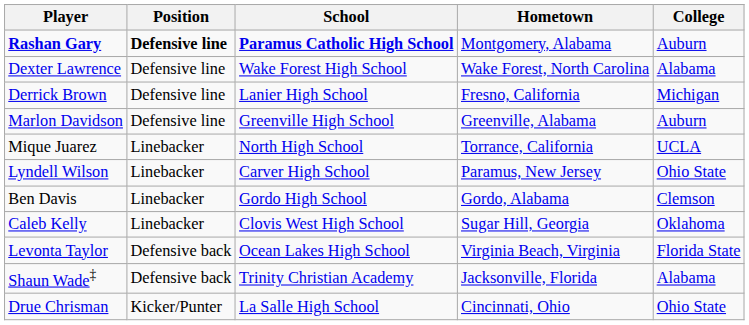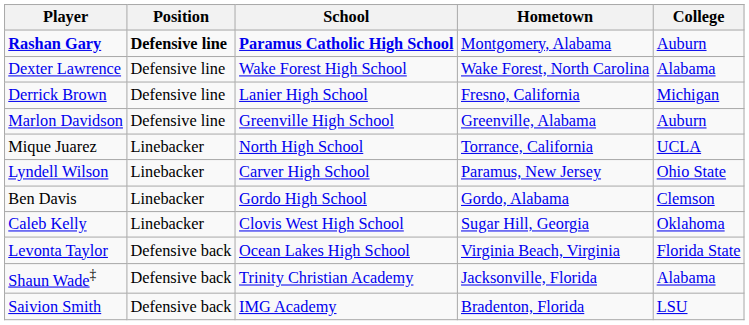+ row: Saivion Smith | Defensive back | IMG Academy | Bradenton, Florida | LSU
- row: Drue Chrisman | Kicker/Punter | La Salle High School | Cincinnati, Ohio | Ohio State
